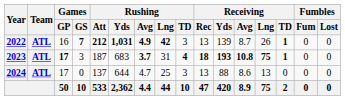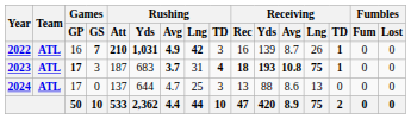2022 | Rushing / Att: 212 -> 210
2022 | Receiving / Rec: 13 -> 16
